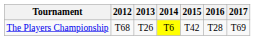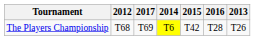columns swapped: 2013 <-> 2017
